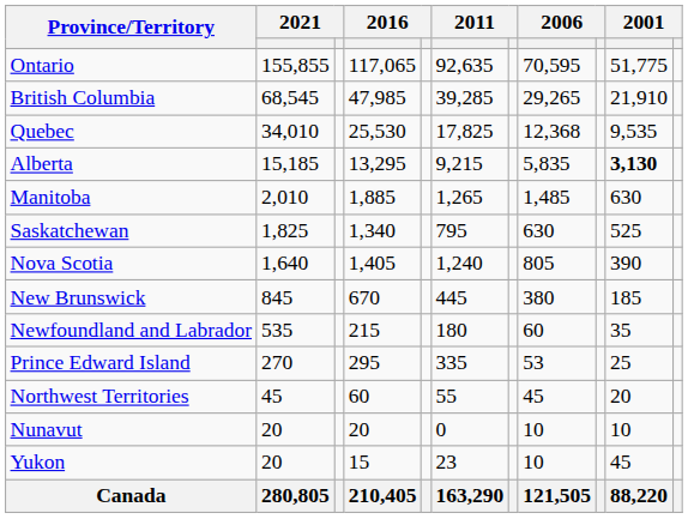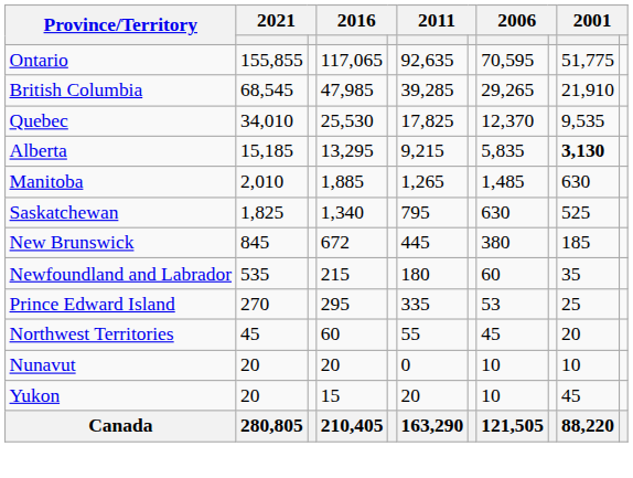Quebec | column 8: 12,368 -> 12,370
- row: Nova Scotia | 1,640 | 1,405 | 1,240 | 805 | 390
New Brunswick | column 4: 670 -> 672
Yukon | column 6: 23 -> 20
